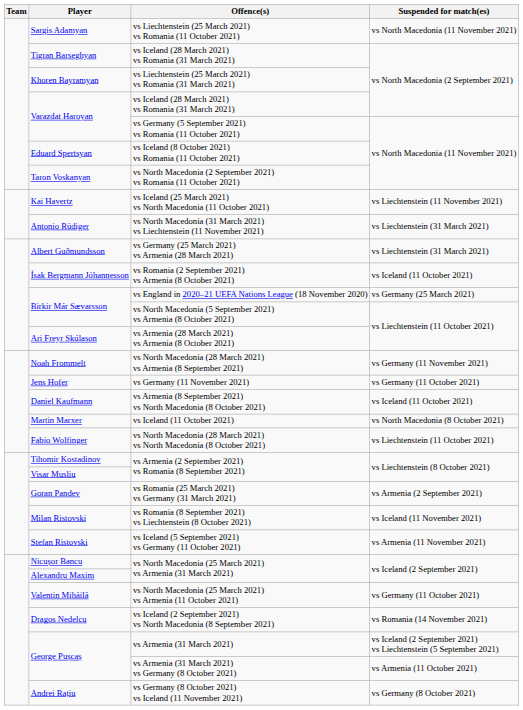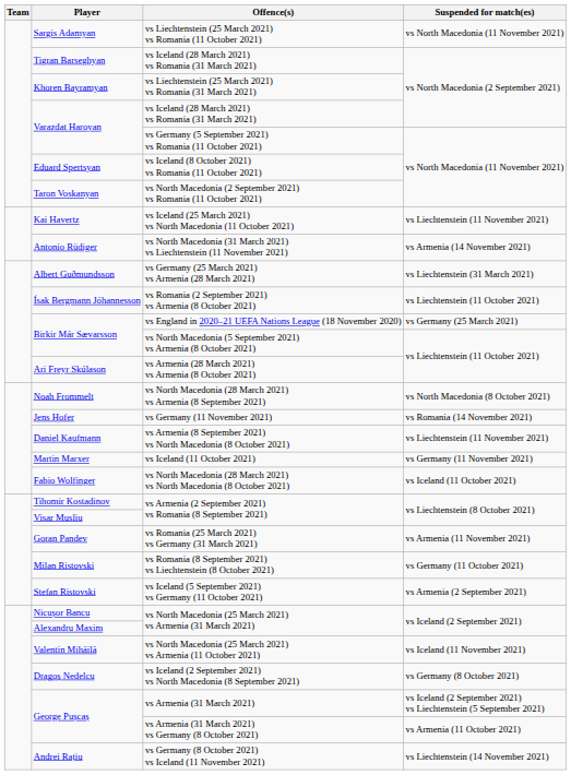Antonio Rüdiger | Suspended for match(es): vs Liechtenstein (31 March 2021) -> vs Armenia (14 November 2021)
Ísak Bergmann Jóhannesson | Suspended for match(es): vs Iceland (11 October 2021) -> vs Liechtenstein (11 October 2021)
Noah Frommelt | Suspended for match(es): vs Germany (11 November 2021) -> vs North Macedonia (8 October 2021)
Jens Hofer | Suspended for match(es): vs Germany (11 October 2021) -> vs Romania (14 November 2021)
Daniel Kaufmann | Suspended for match(es): vs Iceland (11 October 2021) -> vs Liechtenstein (11 November 2021)
Martin Marxer | Suspended for match(es): vs North Macedonia (8 October 2021) -> vs Germany (11 November 2021)
Fabio Wolfinger | Suspended for match(es): vs Liechtenstein (11 October 2021) -> vs Iceland (11 October 2021)
Goran Pandev | Suspended for match(es): vs Armenia (2 September 2021) -> vs Armenia (11 November 2021)
Milan Ristovski | Suspended for match(es): vs Iceland (11 November 2021) -> vs Germany (11 October 2021)
Stefan Ristovski | Suspended for match(es): vs Armenia (11 November 2021) -> vs Armenia (2 September 2021)
Valentin Mihăilă | Suspended for match(es): vs Germany (11 October 2021) -> vs Iceland (11 November 2021)
Dragoș Nedelcu | Suspended for match(es): vs Romania (14 November 2021) -> vs Germany (8 October 2021)
Andrei Rațiu | Suspended for match(es): vs Germany (8 October 2021) -> vs Liechtenstein (14 November 2021)
